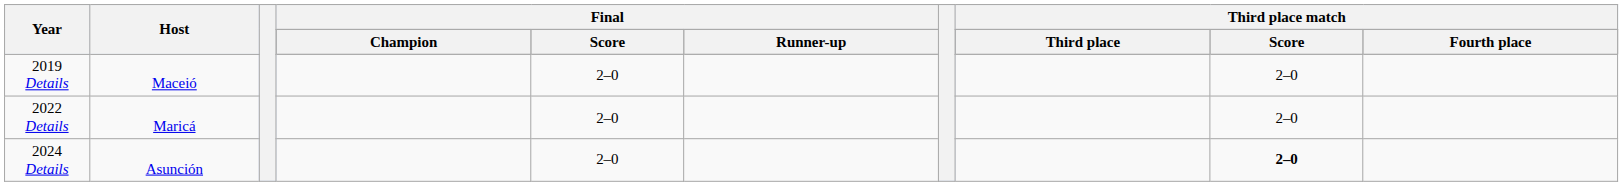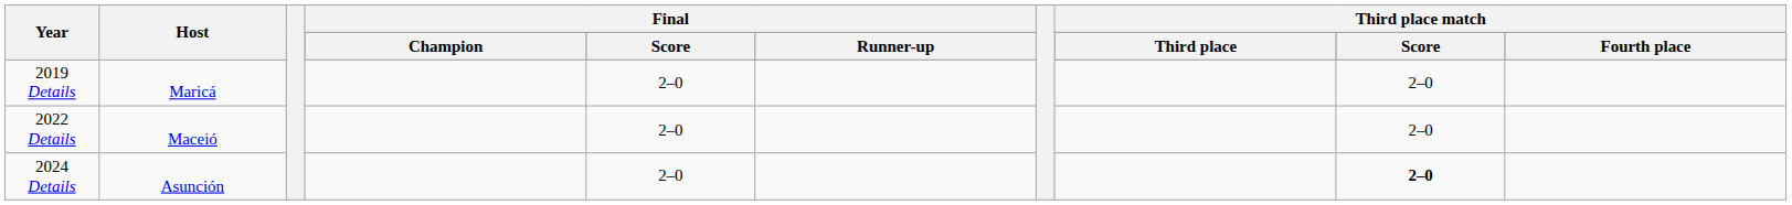2019 Details | Host: Maceió -> Maricá
2022 Details | Host: Maricá -> Maceió
